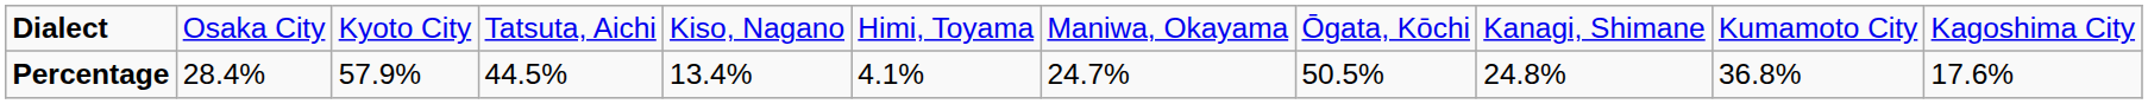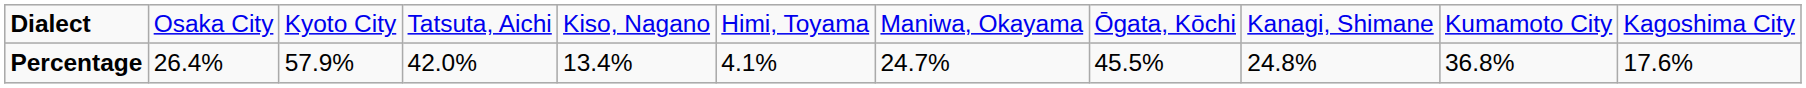Percentage | column 2: 28.4% -> 26.4%
Percentage | column 4: 44.5% -> 42.0%
Percentage | column 8: 50.5% -> 45.5%
